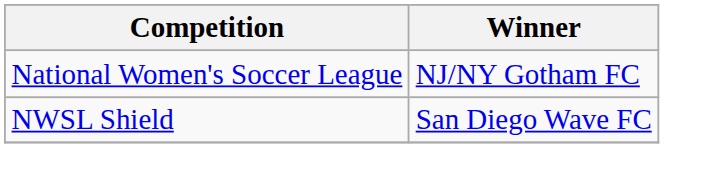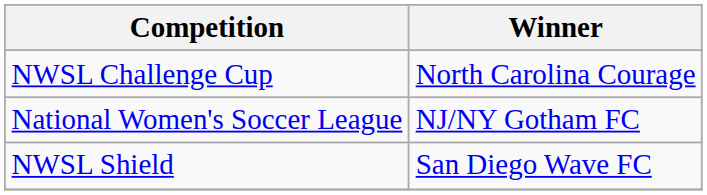+ row: NWSL Challenge Cup | North Carolina Courage
